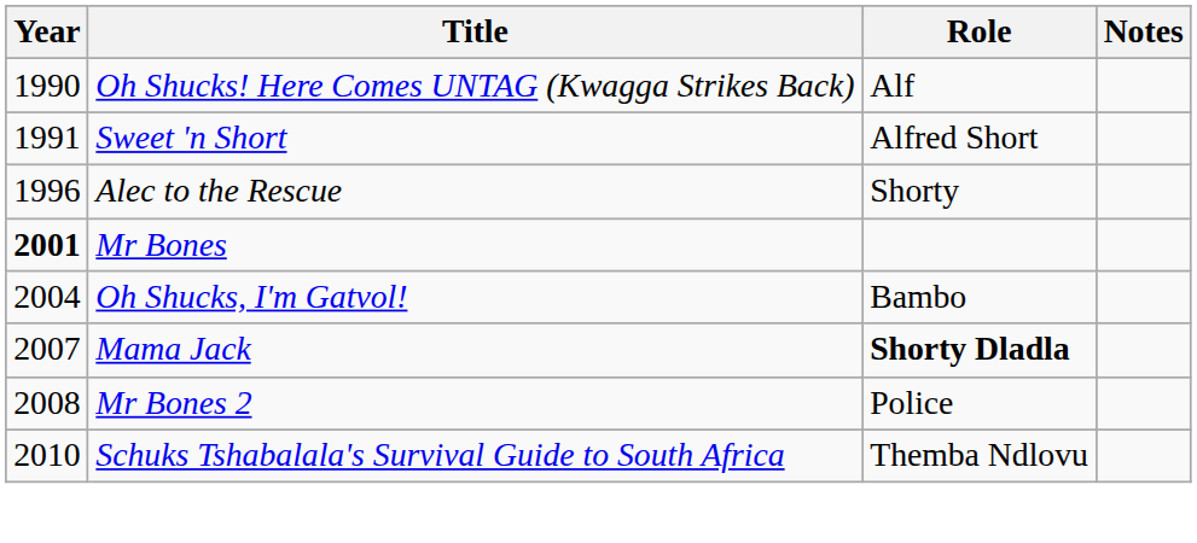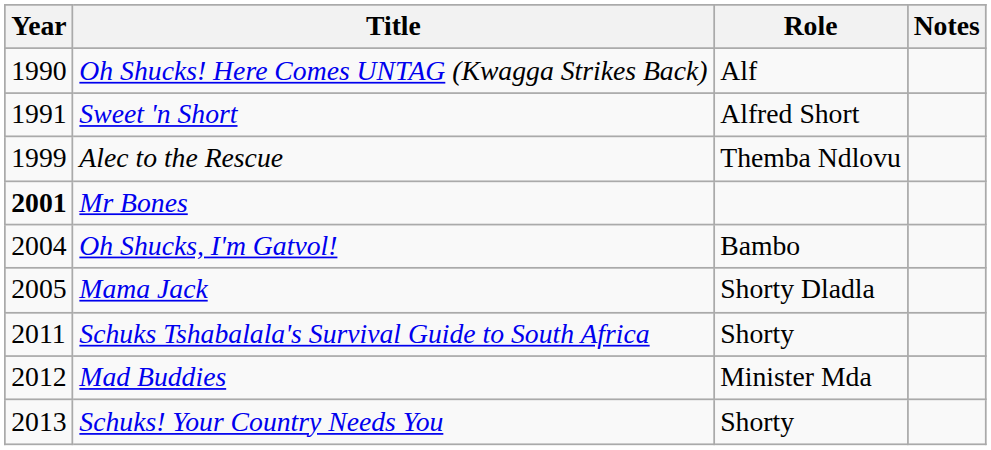Alec to the Rescue | Year: 1996 -> 1999
Alec to the Rescue | Role: Shorty -> Themba Ndlovu
Mama Jack | Year: 2007 -> 2005
Mama Jack | Role: bold -> normal
- row: 2008 | Mr Bones 2 | Police
Schuks Tshabalala's Survival Guide to South Africa | Year: 2010 -> 2011
Schuks Tshabalala's Survival Guide to South Africa | Role: Themba Ndlovu -> Shorty
+ row: 2012 | Mad Buddies | Minister Mda
+ row: 2013 | Schuks! Your Country Needs You | Shorty
